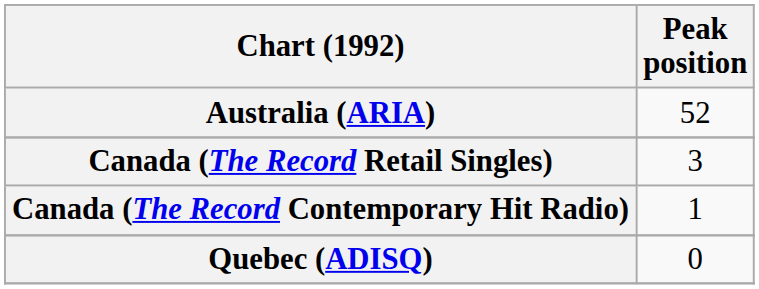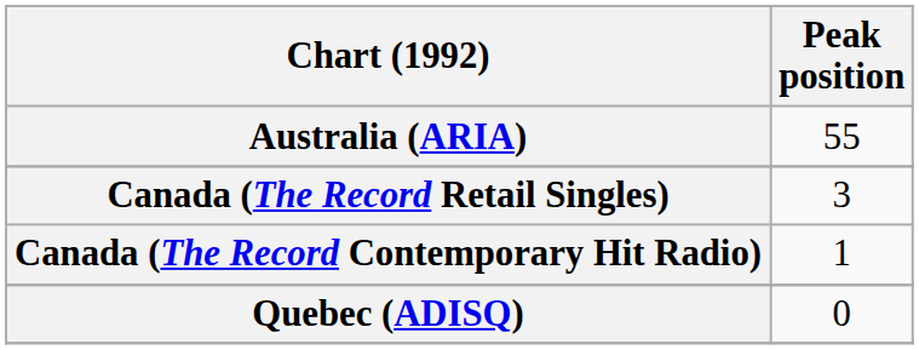Australia (ARIA) | Peak position: 52 -> 55
